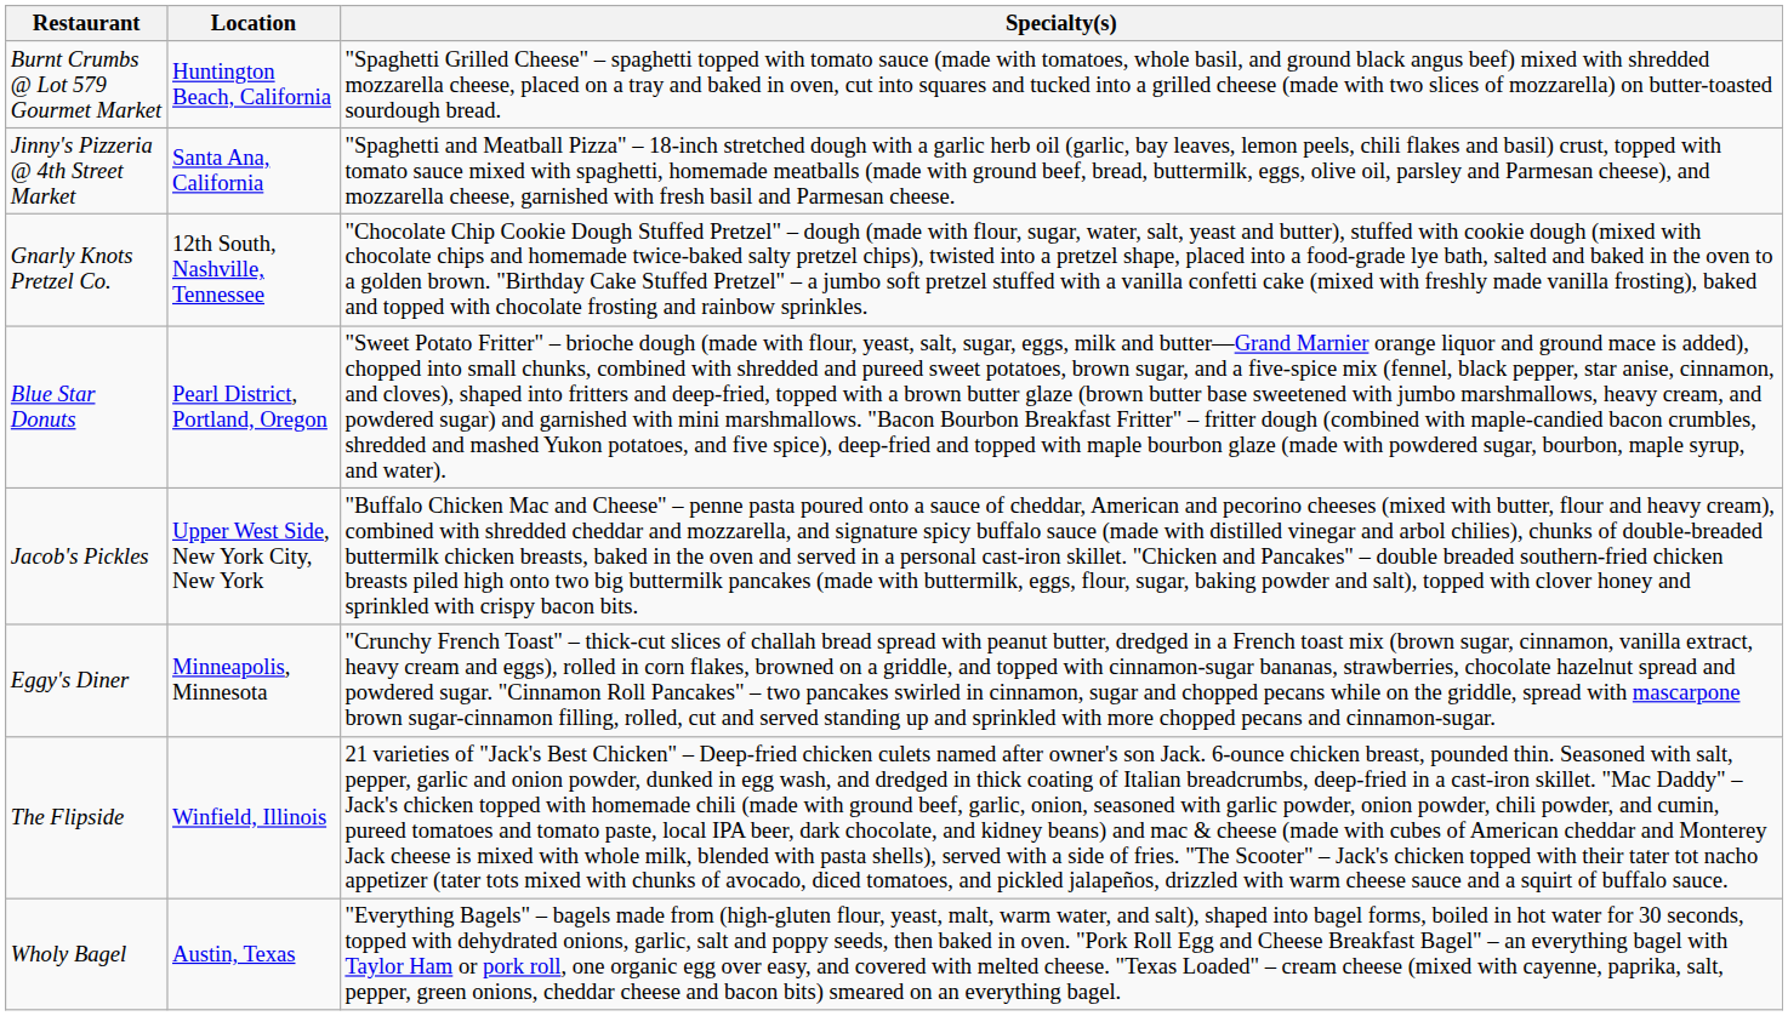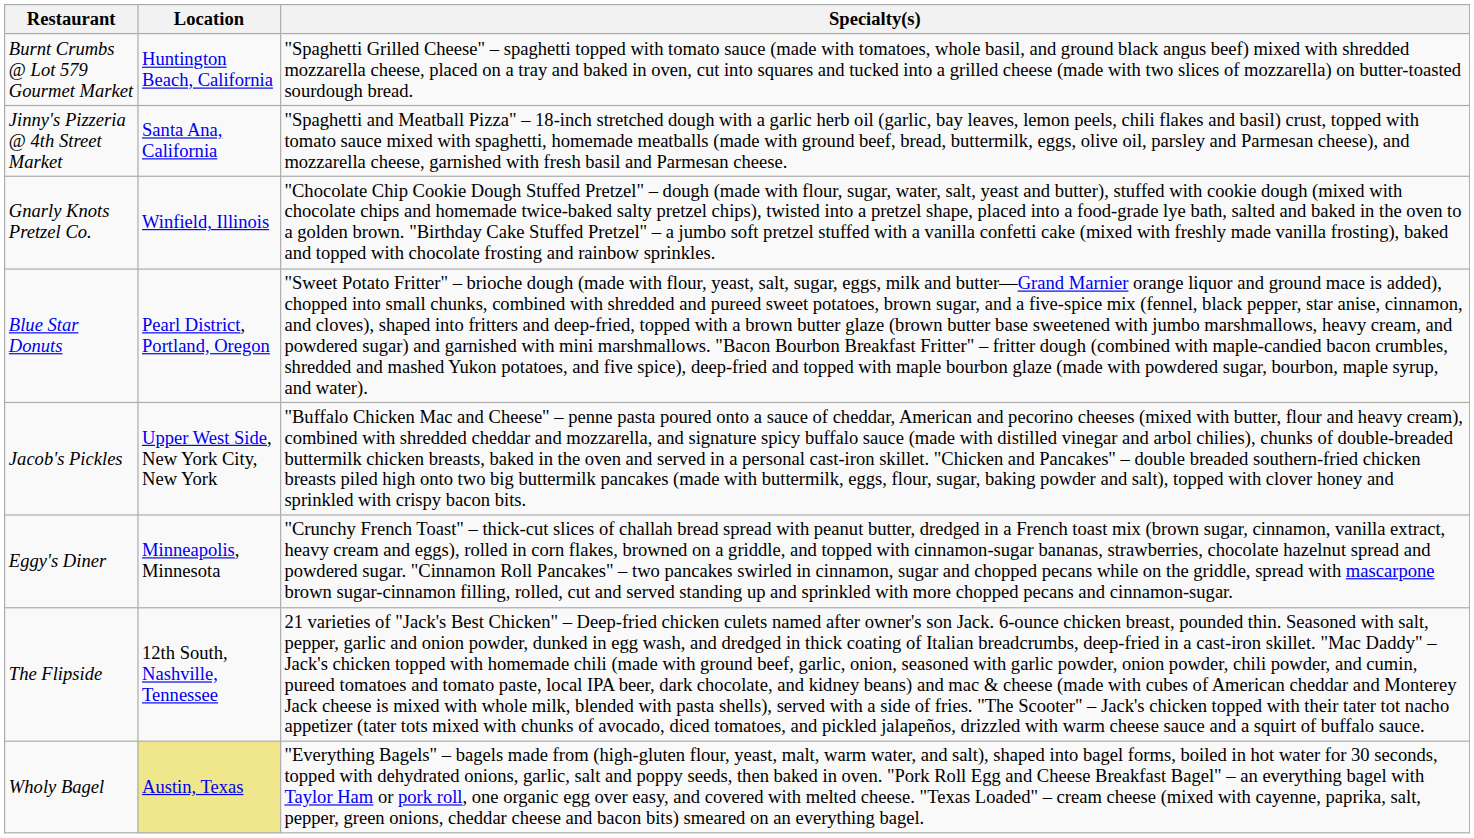Gnarly Knots Pretzel Co. | Location: 12th South, Nashville, Tennessee -> Winfield, Illinois
The Flipside | Location: Winfield, Illinois -> 12th South, Nashville, Tennessee
Wholy Bagel | Location: no background -> khaki background
